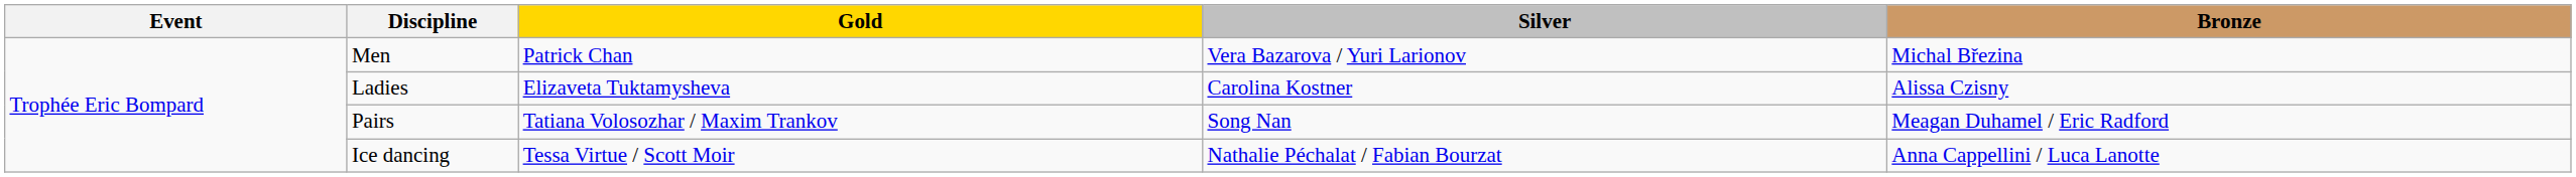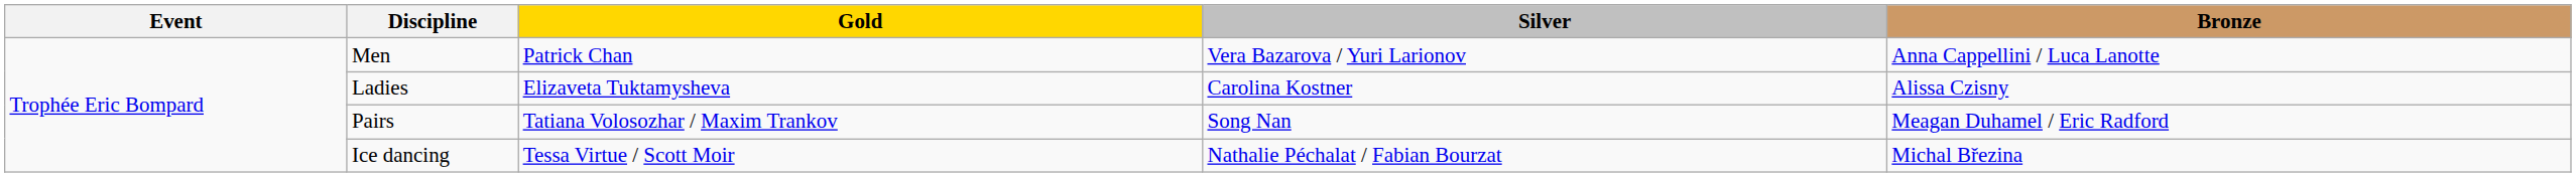Men | Bronze: Michal Březina -> Anna Cappellini / Luca Lanotte
Ice dancing | Bronze: Anna Cappellini / Luca Lanotte -> Michal Březina
